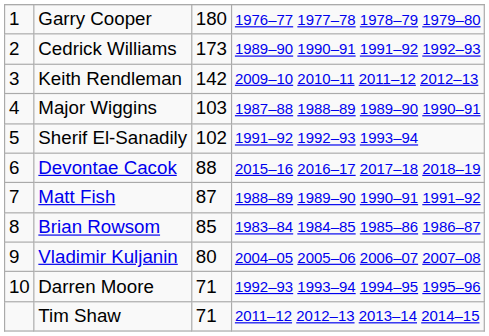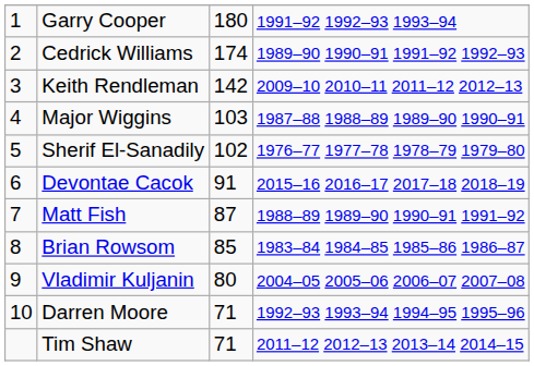Garry Cooper | column 4: 1976–77 1977–78 1978–79 1979–80 -> 1991–92 1992–93 1993–94
Cedrick Williams | column 3: 173 -> 174
Sherif El-Sanadily | column 4: 1991–92 1992–93 1993–94 -> 1976–77 1977–78 1978–79 1979–80
Devontae Cacok | column 3: 88 -> 91
